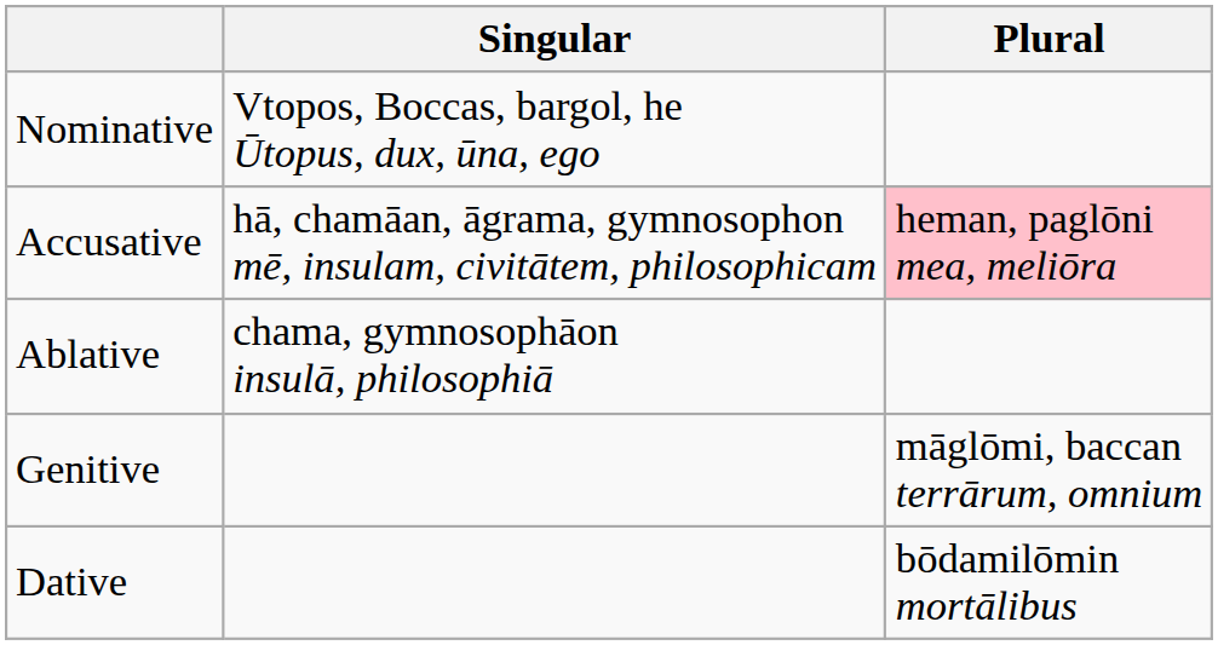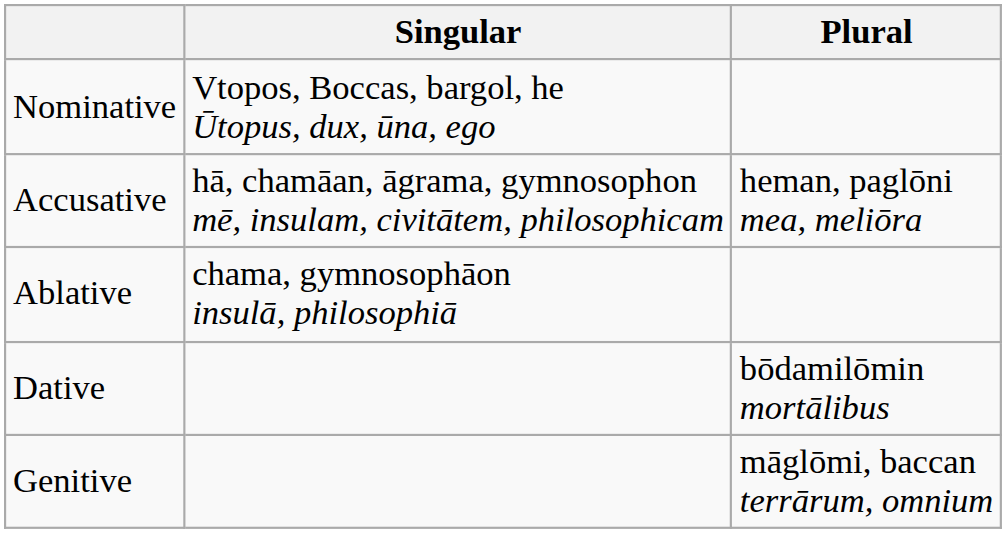Accusative | Plural: pink background -> no background
rows swapped: Dative <-> Genitive
